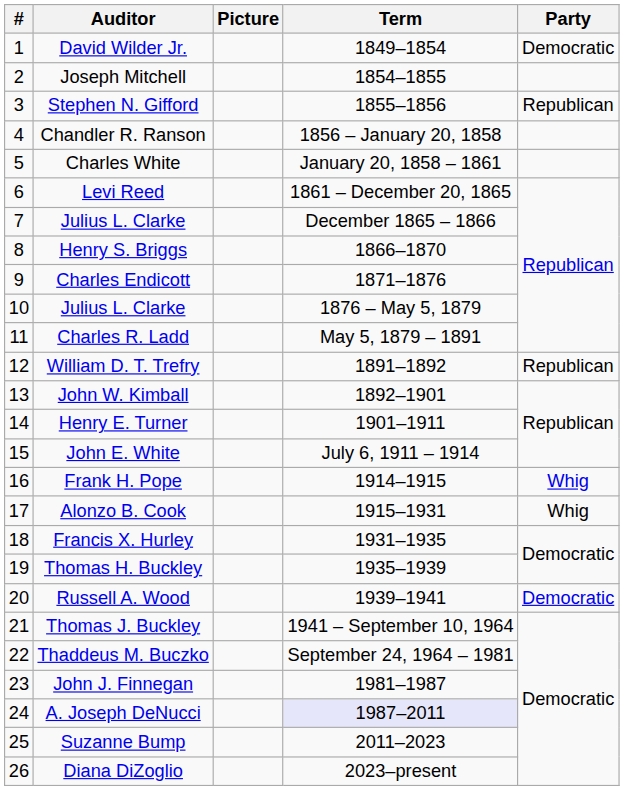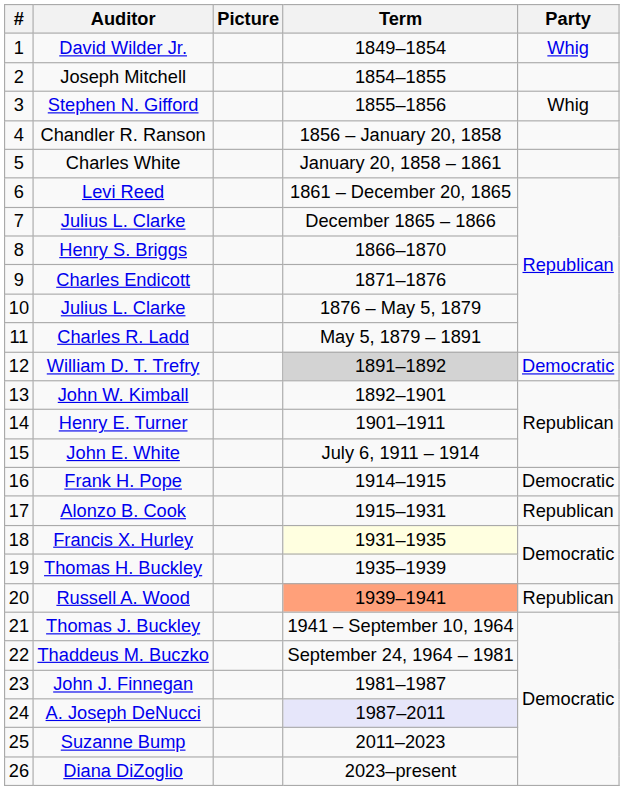David Wilder Jr. | Party: Democratic -> Whig
Stephen N. Gifford | Party: Republican -> Whig
William D. T. Trefry | Term: no background -> lightgrey background
William D. T. Trefry | Party: Republican -> Democratic
Frank H. Pope | Party: Whig -> Democratic
Alonzo B. Cook | Party: Whig -> Republican
Francis X. Hurley | Term: no background -> lightyellow background
Russell A. Wood | Term: no background -> lightsalmon background
Russell A. Wood | Party: Democratic -> Republican
